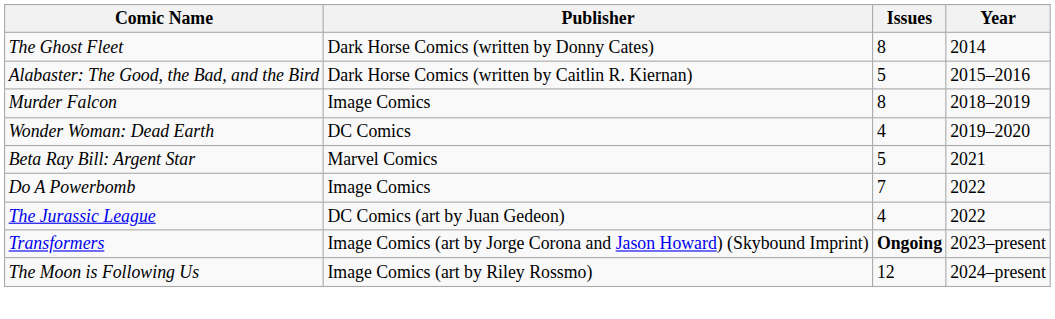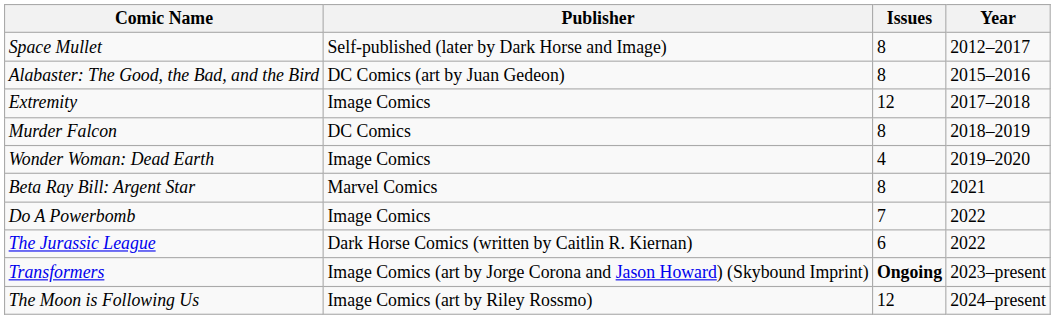+ row: Space Mullet | Self-published (later by Dark Horse and Image) | 8 | 2012–2017
- row: The Ghost Fleet | Dark Horse Comics (written by Donny Cates) | 8 | 2014
Alabaster: The Good, the Bad, and the Bird | Publisher: Dark Horse Comics (written by Caitlin R. Kiernan) -> DC Comics (art by Juan Gedeon)
Alabaster: The Good, the Bad, and the Bird | Issues: 5 -> 8
+ row: Extremity | Image Comics | 12 | 2017–2018
Murder Falcon | Publisher: Image Comics -> DC Comics
Wonder Woman: Dead Earth | Publisher: DC Comics -> Image Comics
Beta Ray Bill: Argent Star | Issues: 5 -> 8
The Jurassic League | Publisher: DC Comics (art by Juan Gedeon) -> Dark Horse Comics (written by Caitlin R. Kiernan)
The Jurassic League | Issues: 4 -> 6
